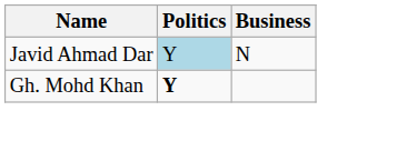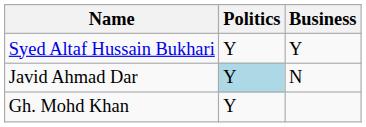+ row: Syed Altaf Hussain Bukhari | Y | Y
Gh. Mohd Khan | Politics: bold -> normal
